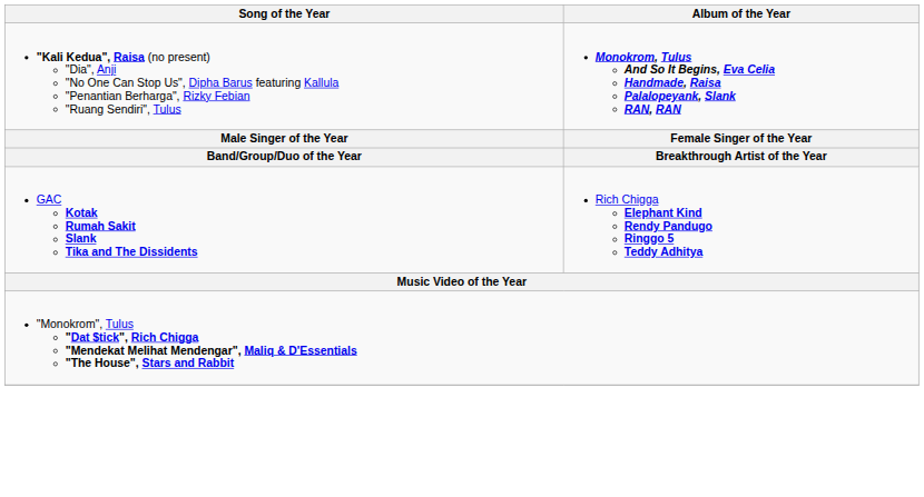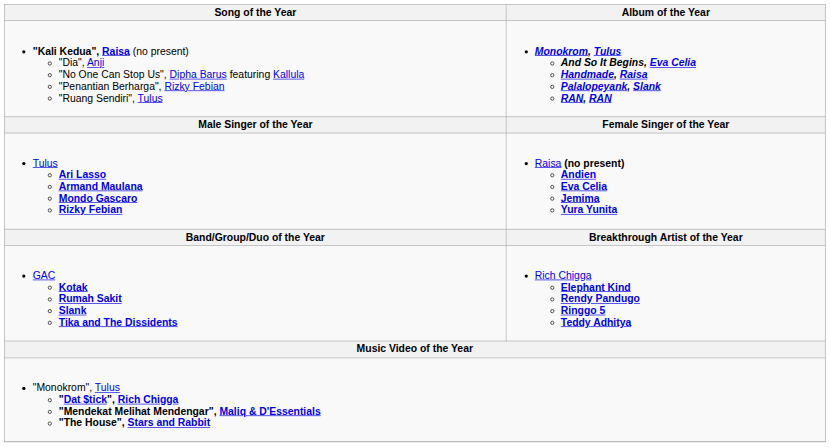+ row: Tulus Ari Lasso Armand Maulana Mondo Gascaro Rizky Febian | Raisa (no present) Andien Eva Celia Jemima Yura Yunita
